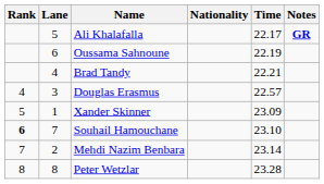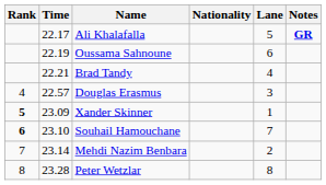columns swapped: Lane <-> Time
Xander Skinner | Rank: normal -> bold
